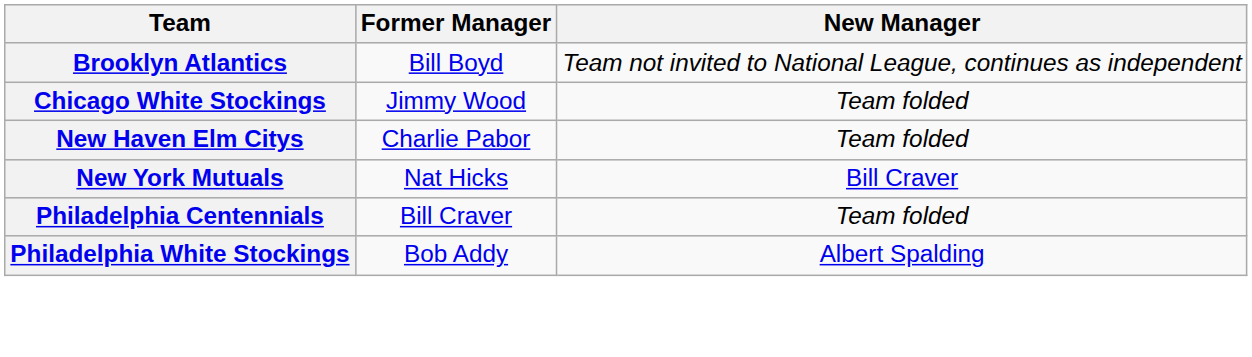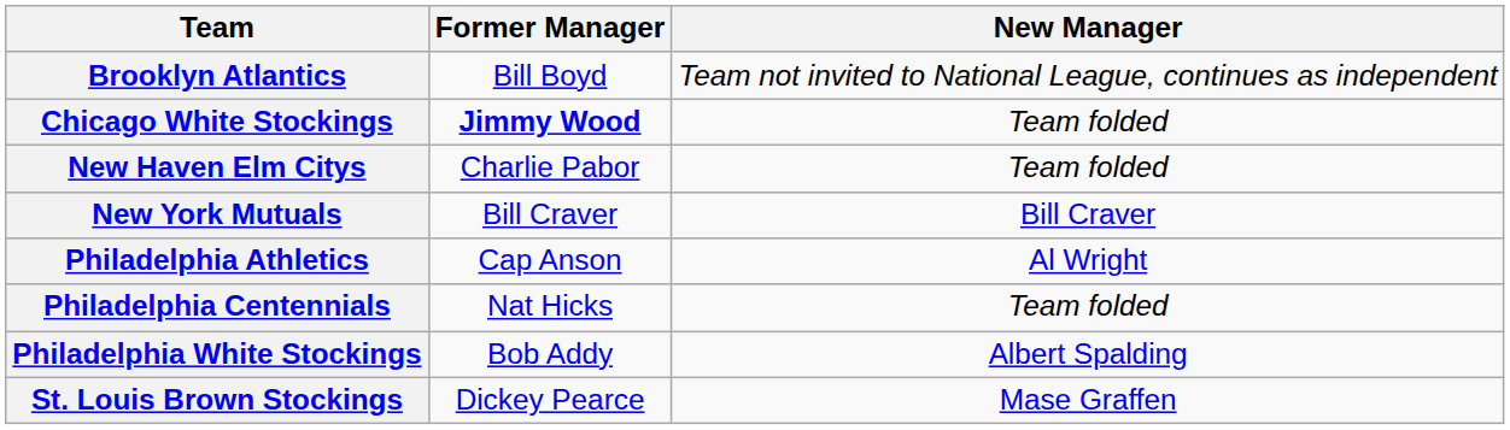Chicago White Stockings | Former Manager: normal -> bold
New York Mutuals | Former Manager: Nat Hicks -> Bill Craver
+ row: Philadelphia Athletics | Cap Anson | Al Wright
Philadelphia Centennials | Former Manager: Bill Craver -> Nat Hicks
+ row: St. Louis Brown Stockings | Dickey Pearce | Mase Graffen
